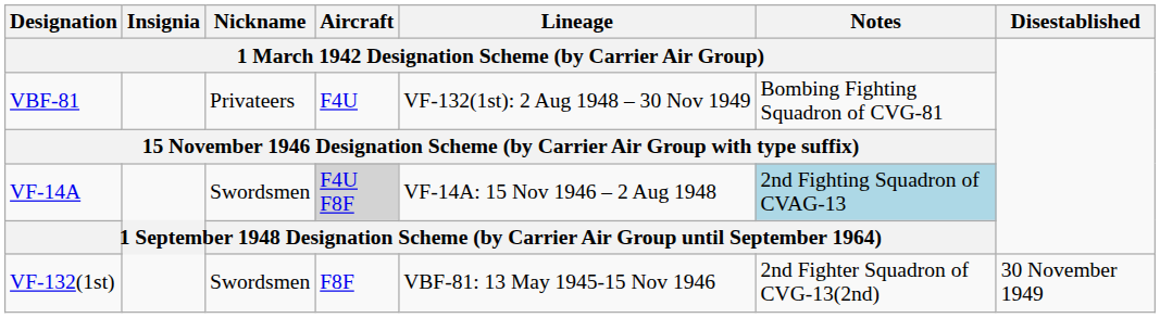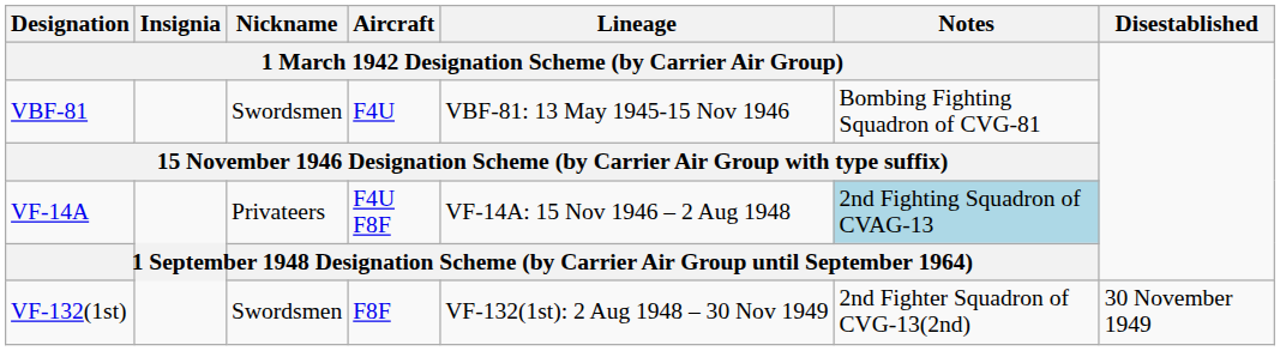VBF-81 | column 3: Privateers -> Swordsmen
VBF-81 | column 5: VF-132(1st): 2 Aug 1948 – 30 Nov 1949 -> VBF-81: 13 May 1945-15 Nov 1946
VF-14A | column 3: Swordsmen -> Privateers
VF-14A | column 4: lightgrey background -> no background
VF-132(1st) | column 5: VBF-81: 13 May 1945-15 Nov 1946 -> VF-132(1st): 2 Aug 1948 – 30 Nov 1949
